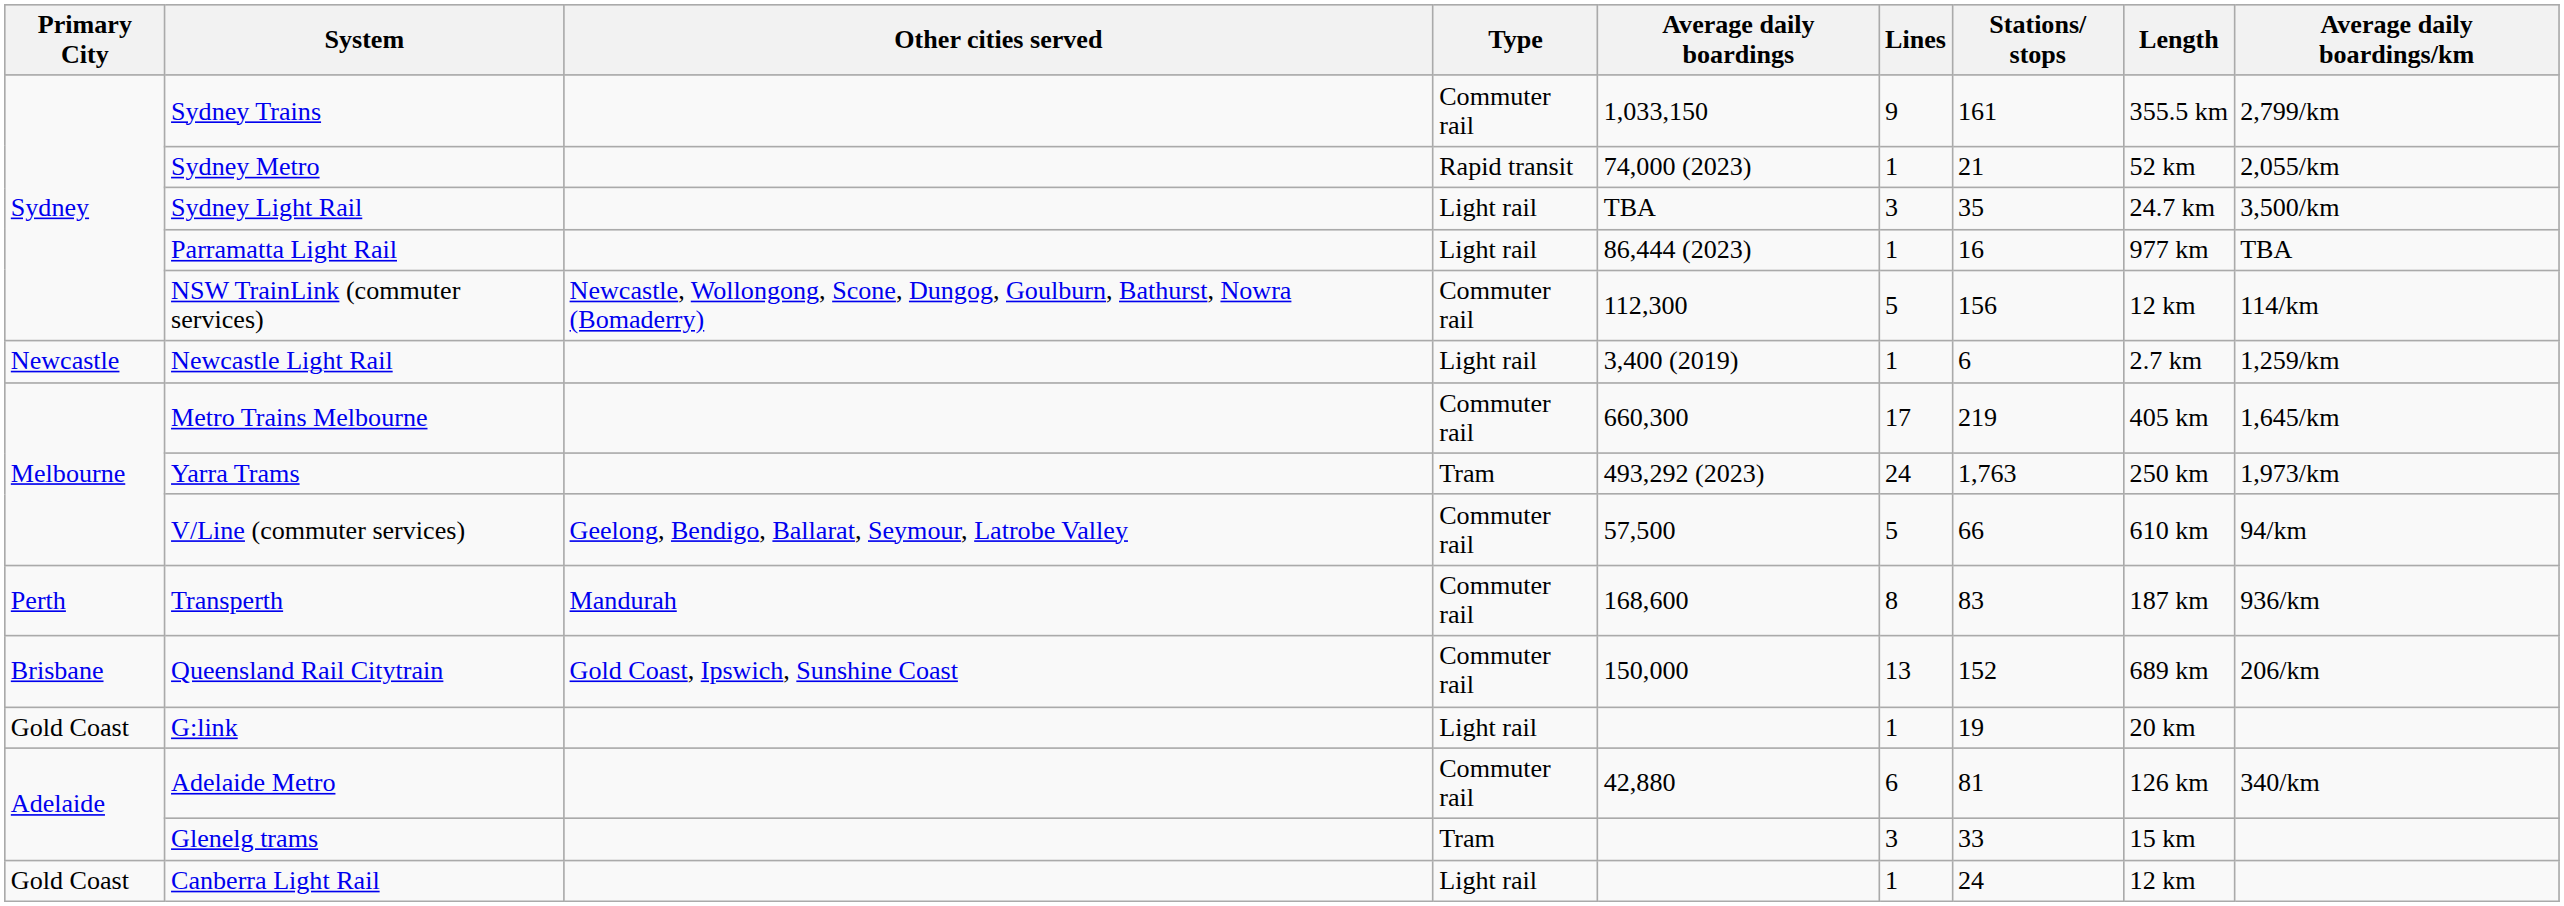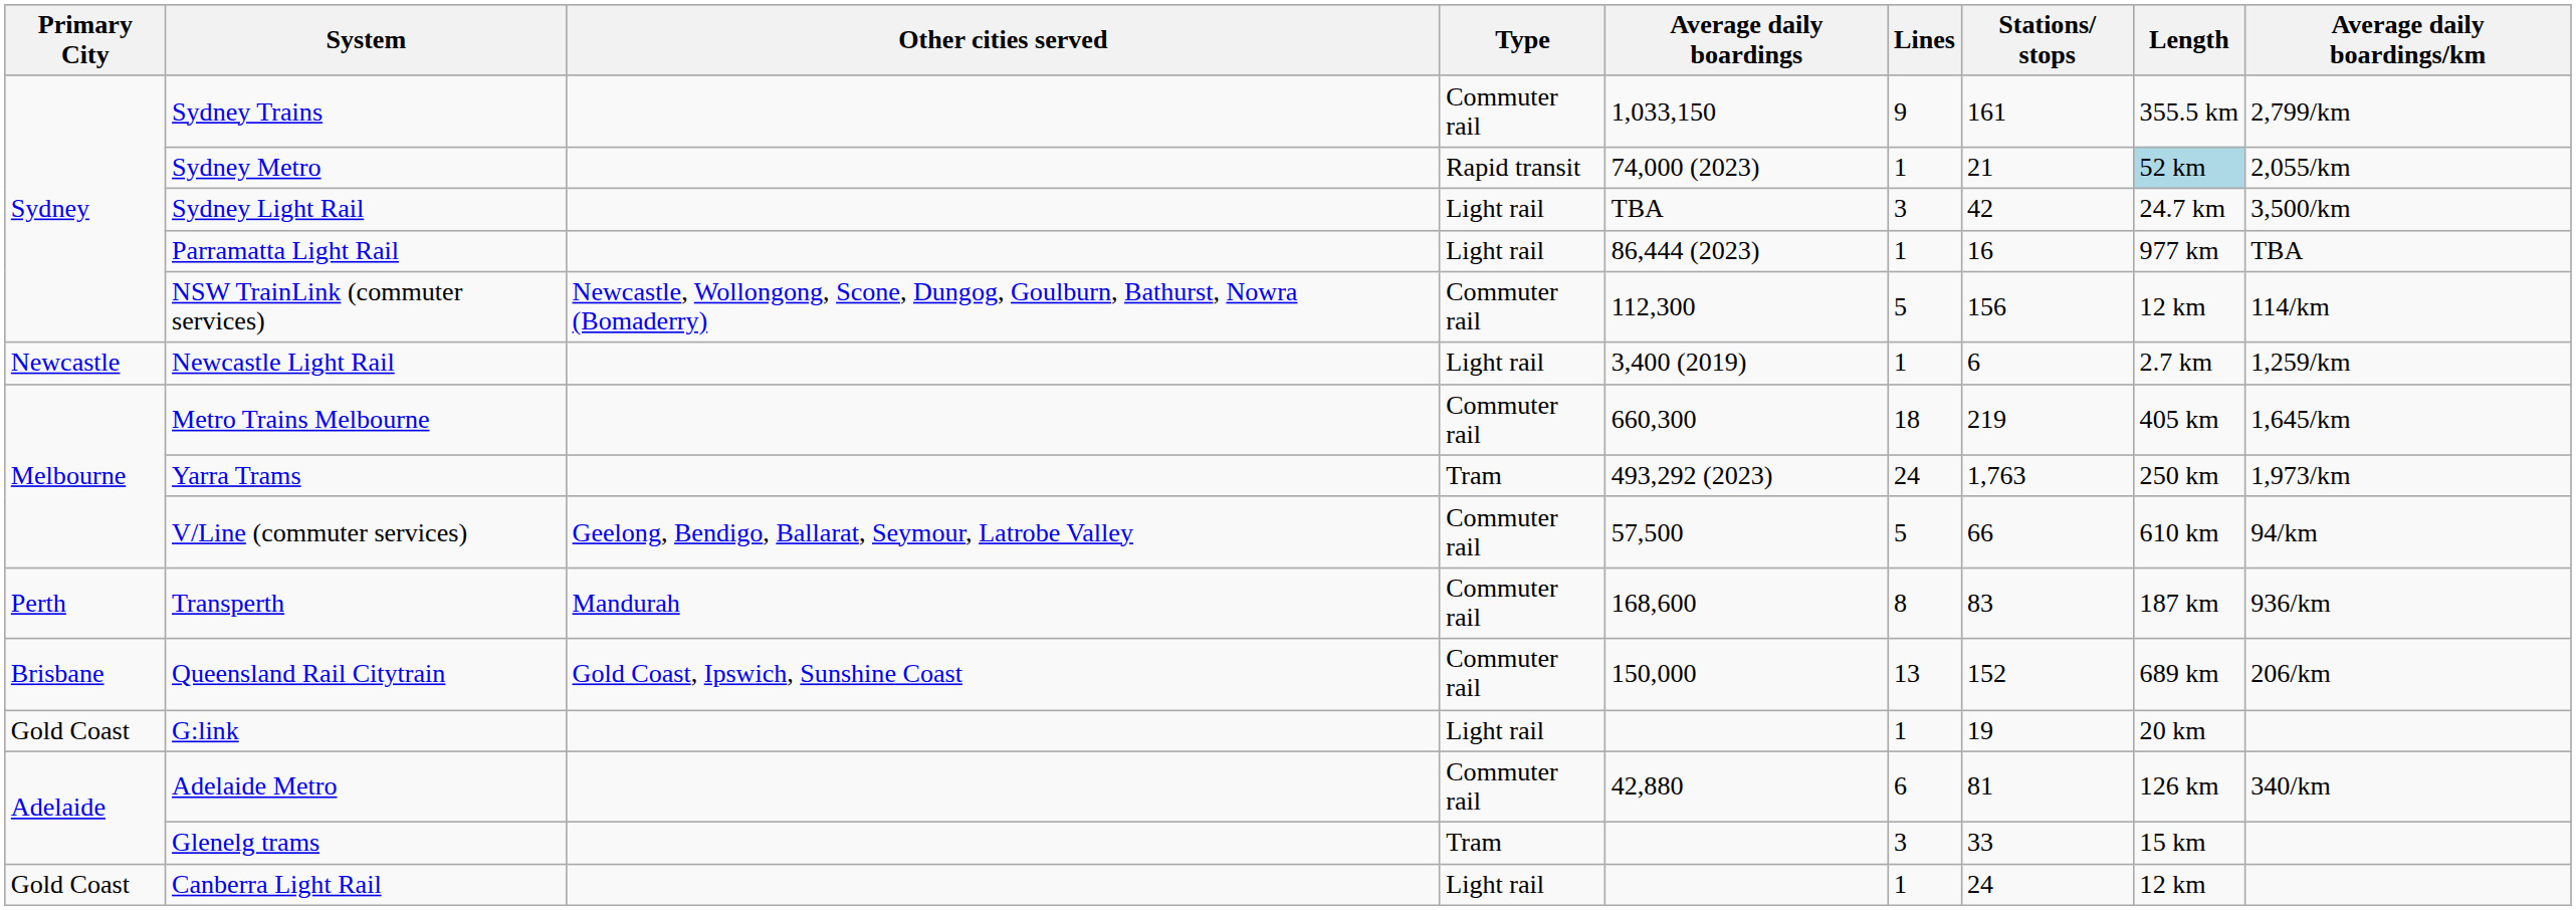Sydney Metro | Length: no background -> lightblue background
Sydney Light Rail | Stations/ stops: 35 -> 42
Metro Trains Melbourne | Lines: 17 -> 18
